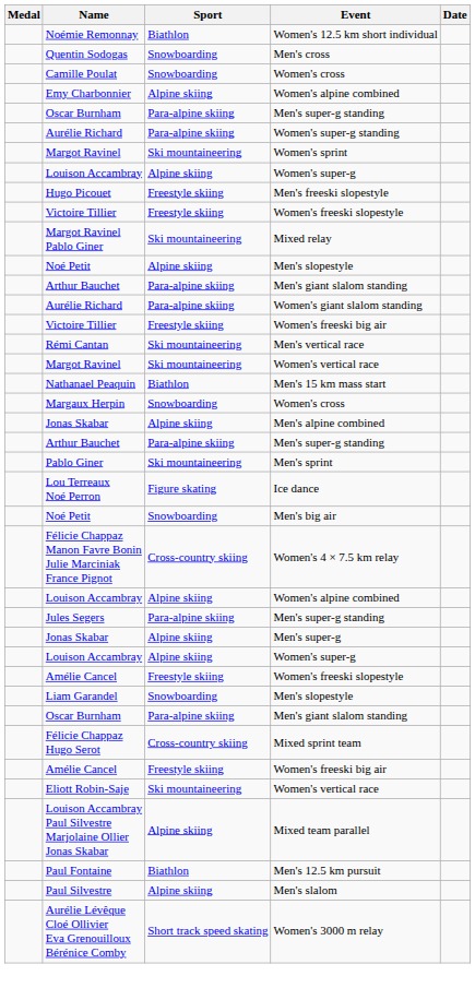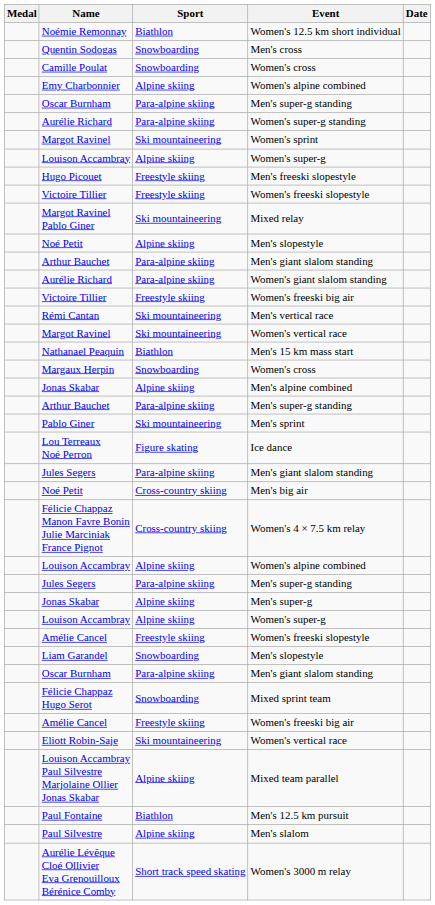+ row: Jules Segers | Para-alpine skiing | Men's giant slalom standing
Noé Petit / Men's big air | Sport: Snowboarding -> Cross-country skiing
Félicie Chappaz Hugo Serot | Sport: Cross-country skiing -> Snowboarding
